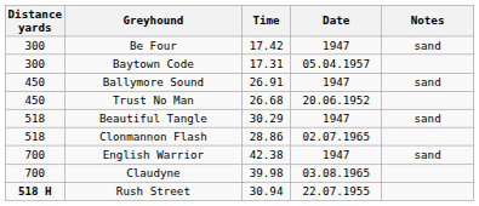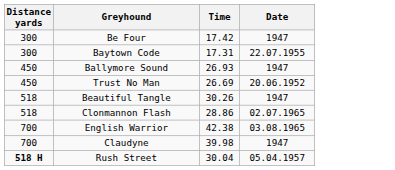- column: Notes | sand | sand | sand | sand
Baytown Code | Date: 05.04.1957 -> 22.07.1955
Ballymore Sound | Time: 26.91 -> 26.93
Trust No Man | Time: 26.68 -> 26.69
Beautiful Tangle | Time: 30.29 -> 30.26
English Warrior | Date: 1947 -> 03.08.1965
Claudyne | Date: 03.08.1965 -> 1947
Rush Street | Time: 30.94 -> 30.04
Rush Street | Date: 22.07.1955 -> 05.04.1957
